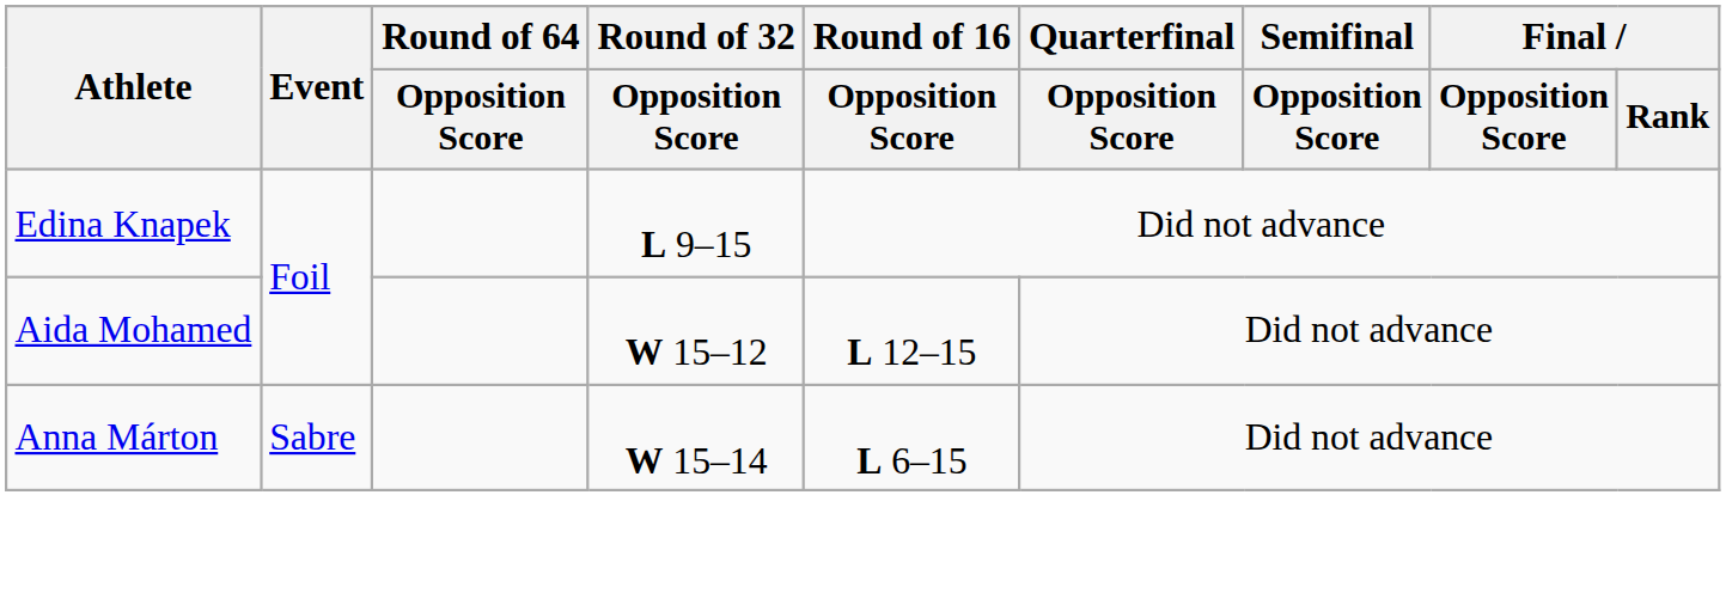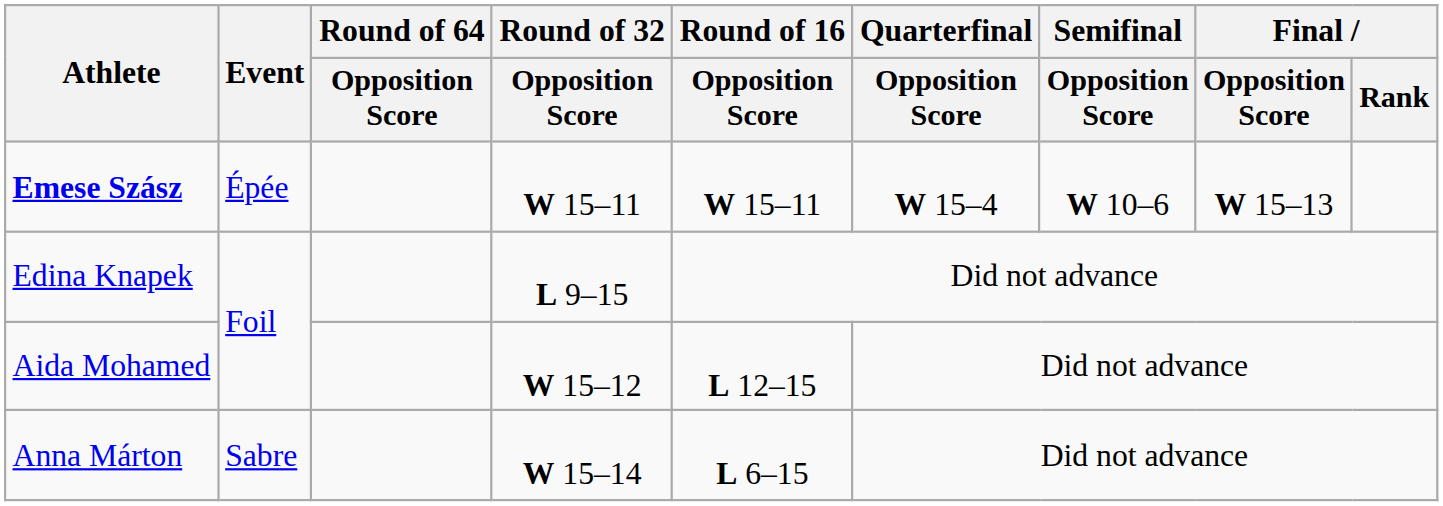+ row: Emese Szász | Épée | W 15–11 | W 15–11 | W 15–4 | W 10–6 | W 15–13
